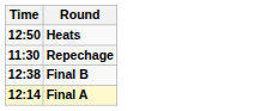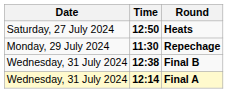+ column: Date | Saturday, 27 July 2024 | Monday, 29 July 2024 | Wednesday, 31 July 2024 | Wednesday, 31 July 2024
